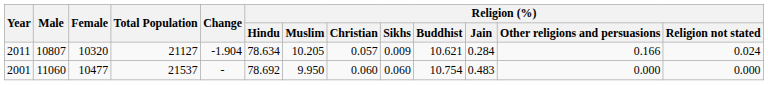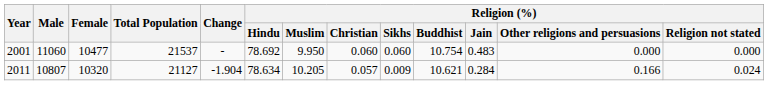rows swapped: 2001 <-> 2011
